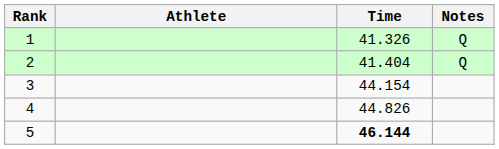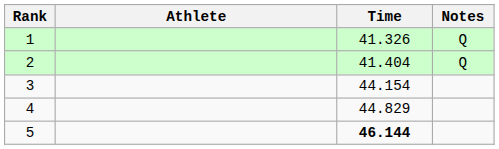4 | Time: 44.826 -> 44.829
